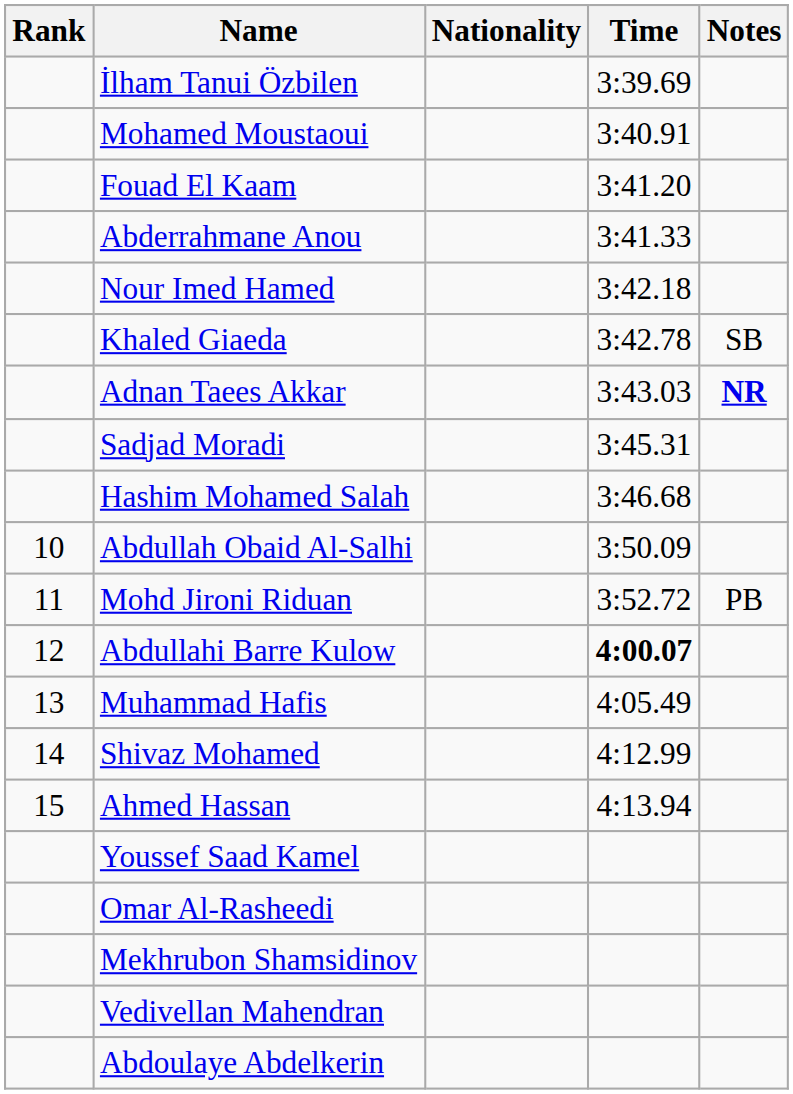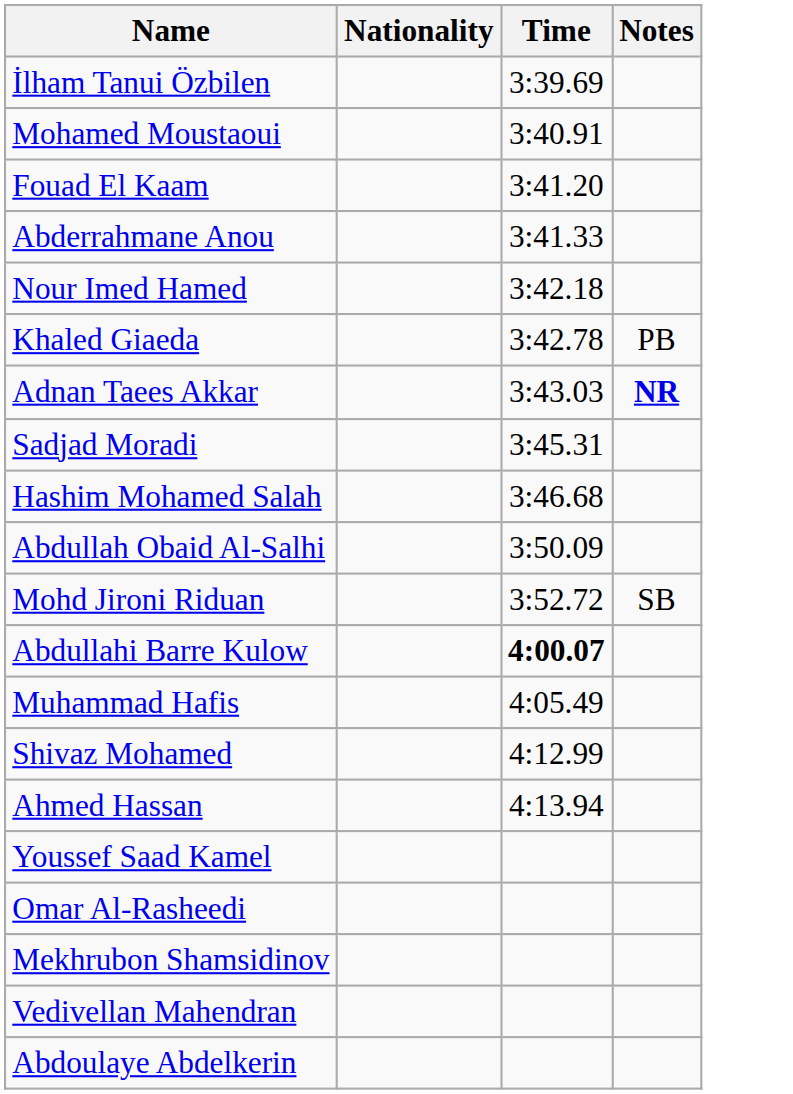- column: Rank | 10 | 11 | 12 | 13 | 14 | 15
Khaled Giaeda | Notes: SB -> PB
Mohd Jironi Riduan | Notes: PB -> SB
